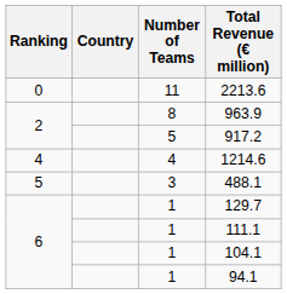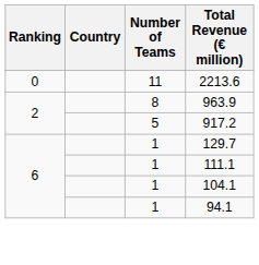- row: 4 | 4 | 1214.6
- row: 5 | 3 | 488.1
